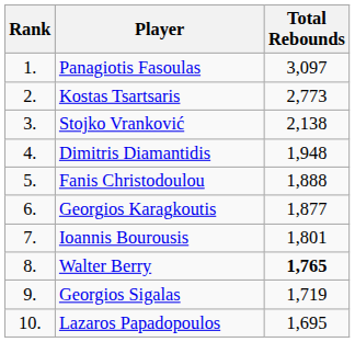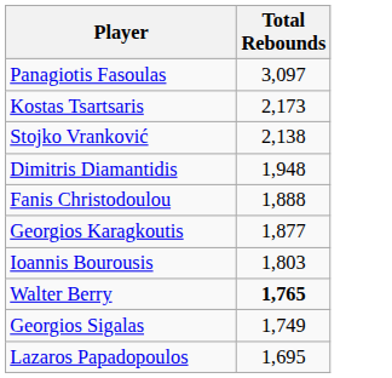- column: Rank | 1. | 2. | 3. | 4. | 5. | 6. | 7. | 8. | 9. | 10.
Kostas Tsartsaris | Total Rebounds: 2,773 -> 2,173
Ioannis Bourousis | Total Rebounds: 1,801 -> 1,803
Georgios Sigalas | Total Rebounds: 1,719 -> 1,749
